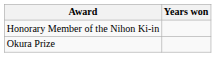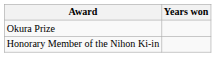rows swapped: Honorary Member of the Nihon Ki-in <-> Okura Prize
